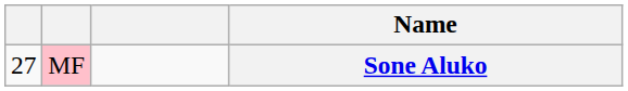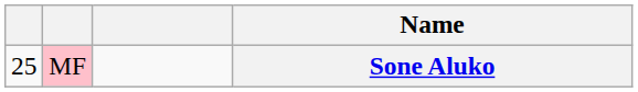Sone Aluko | column 1: 27 -> 25
